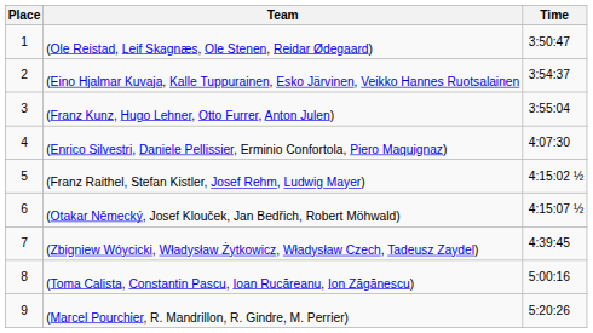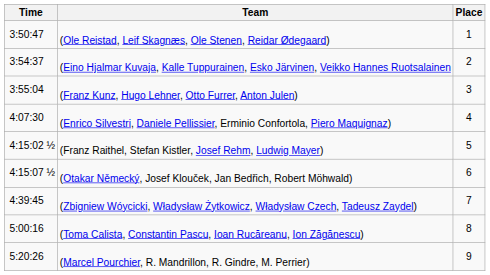columns swapped: Place <-> Time
